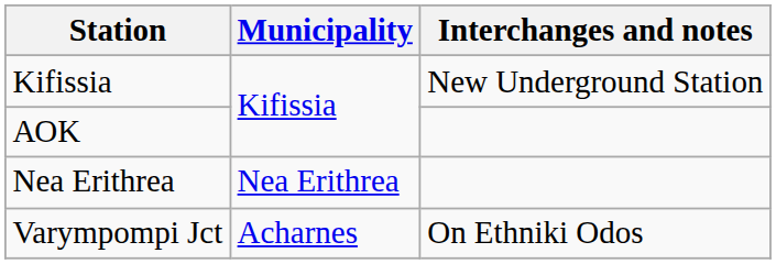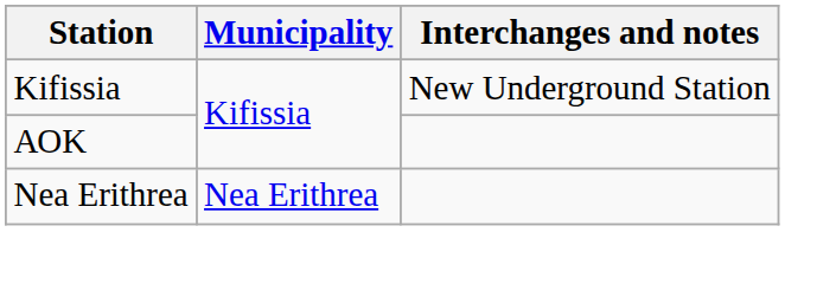- row: Varympompi Jct | Acharnes | On Ethniki Odos
